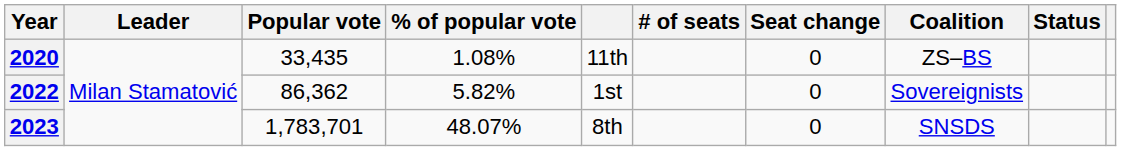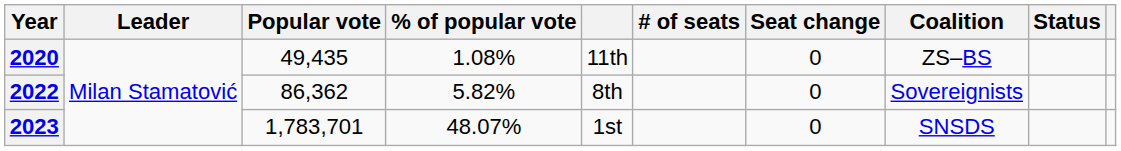2020 | Popular vote: 33,435 -> 49,435
2022 | column 5: 1st -> 8th
2023 | column 5: 8th -> 1st
